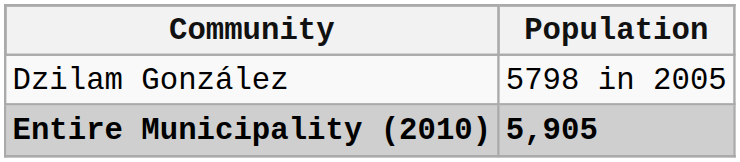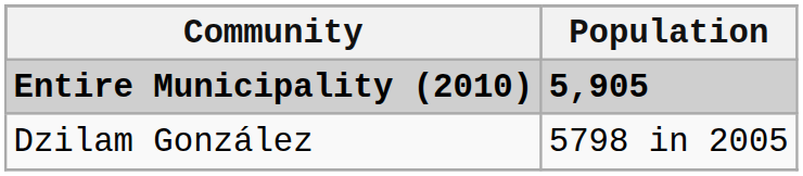rows swapped: Entire Municipality (2010) <-> Dzilam González
